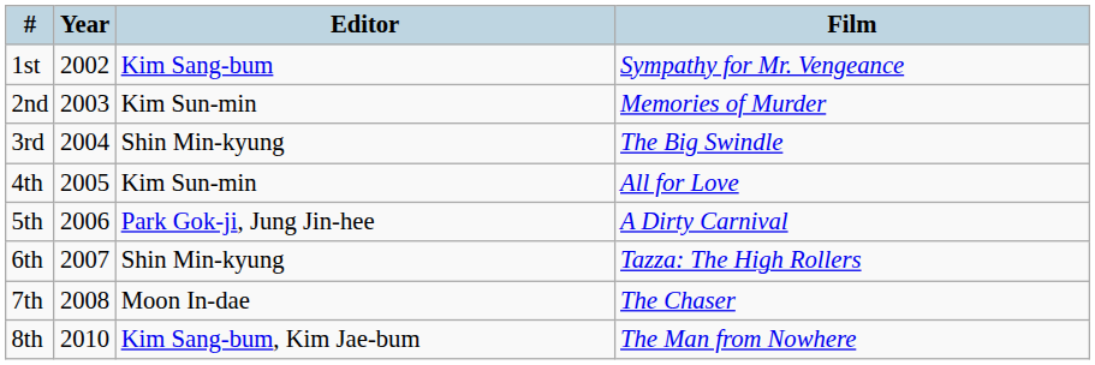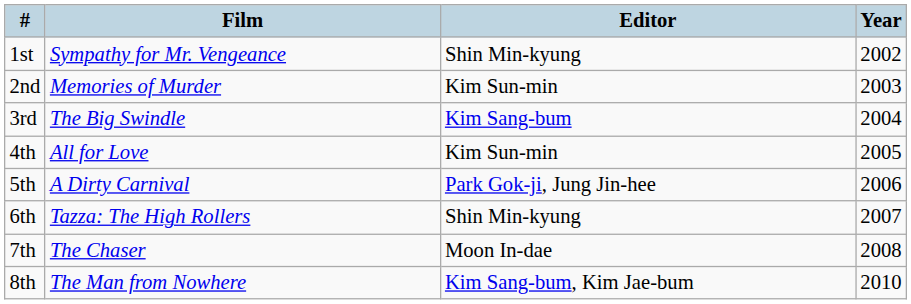columns swapped: Year <-> Film
1st | Editor: Kim Sang-bum -> Shin Min-kyung
3rd | Editor: Shin Min-kyung -> Kim Sang-bum
